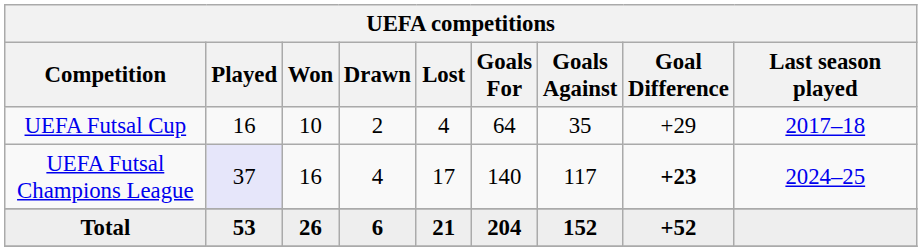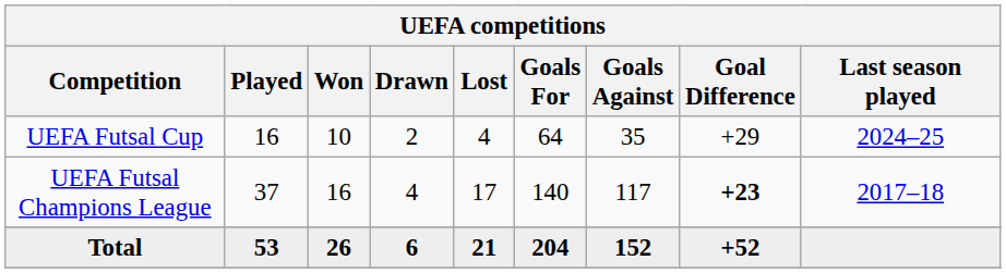UEFA Futsal Cup | Last season played: 2017–18 -> 2024–25
UEFA Futsal Champions League | Played: lavender background -> no background
UEFA Futsal Champions League | Last season played: 2024–25 -> 2017–18
